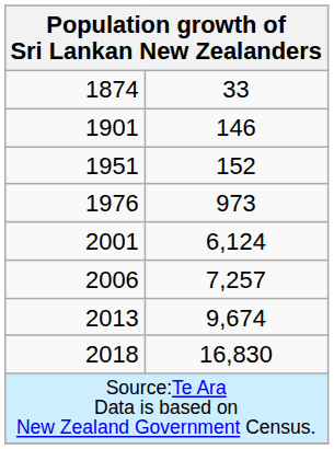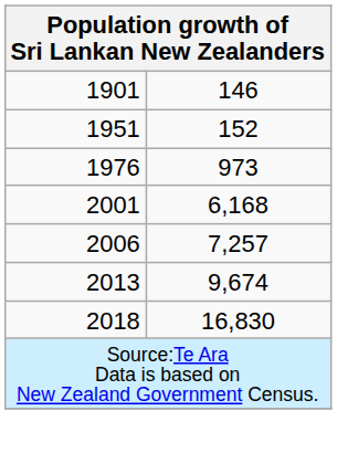- row: 1874 | 33
2001 | column 2: 6,124 -> 6,168
